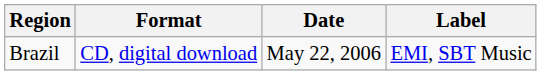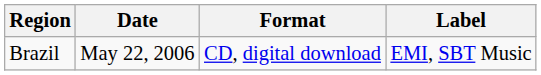columns swapped: Date <-> Format
